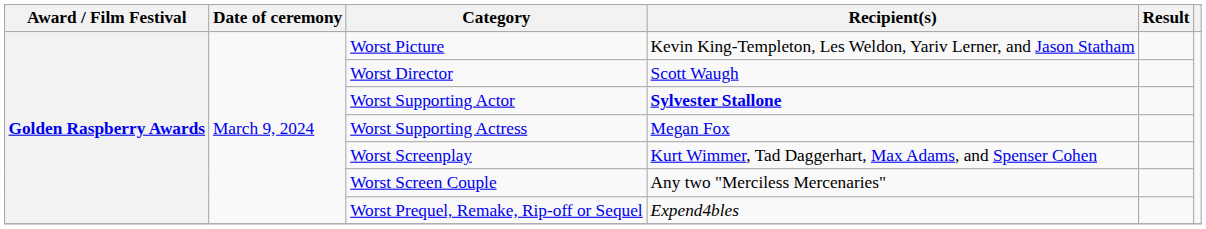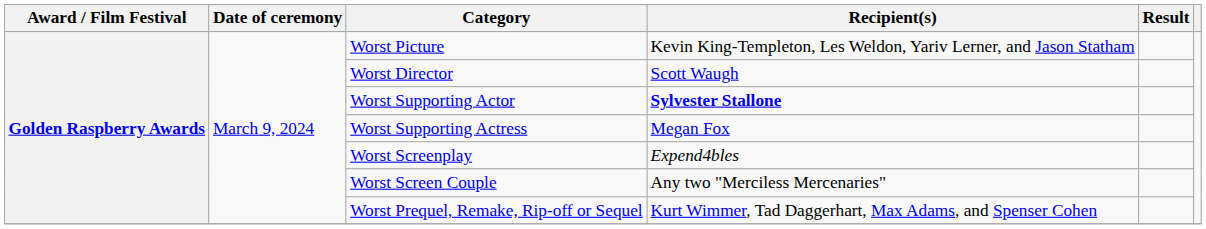Worst Screenplay | Recipient(s): Kurt Wimmer, Tad Daggerhart, Max Adams, and Spenser Cohen -> Expend4bles
Worst Prequel, Remake, Rip-off or Sequel | Recipient(s): Expend4bles -> Kurt Wimmer, Tad Daggerhart, Max Adams, and Spenser Cohen
